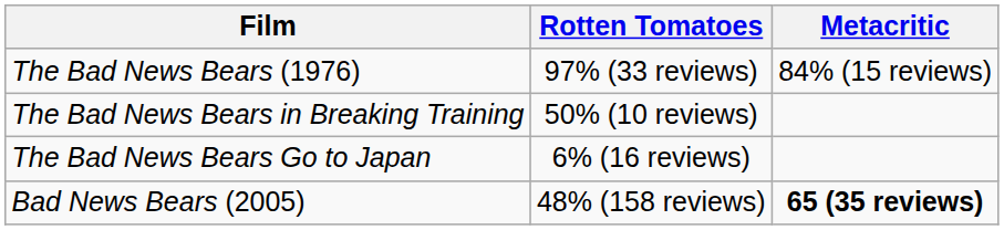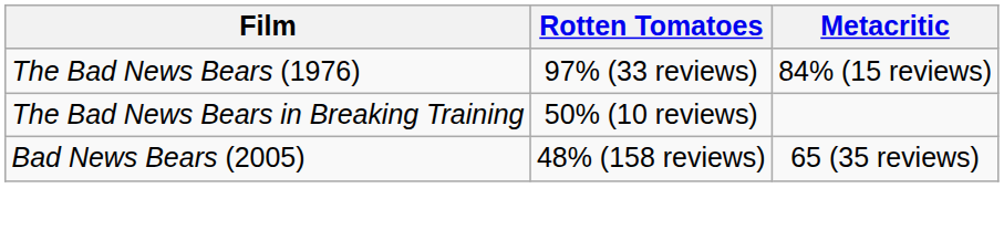- row: The Bad News Bears Go to Japan | 6% (16 reviews)
Bad News Bears (2005) | Metacritic: bold -> normal
